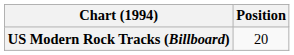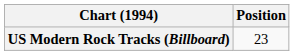US Modern Rock Tracks (Billboard) | Position: 20 -> 23
